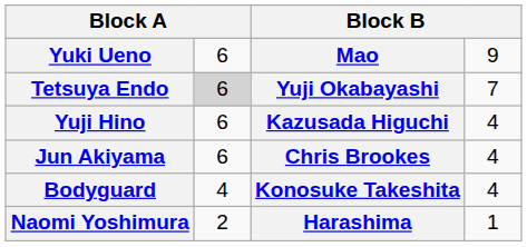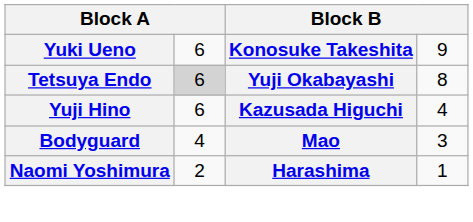Yuki Ueno | column 3: Mao -> Konosuke Takeshita
Tetsuya Endo | column 4: 7 -> 8
- row: Jun Akiyama | 6 | Chris Brookes | 4
Bodyguard | column 3: Konosuke Takeshita -> Mao
Bodyguard | column 4: 4 -> 3
